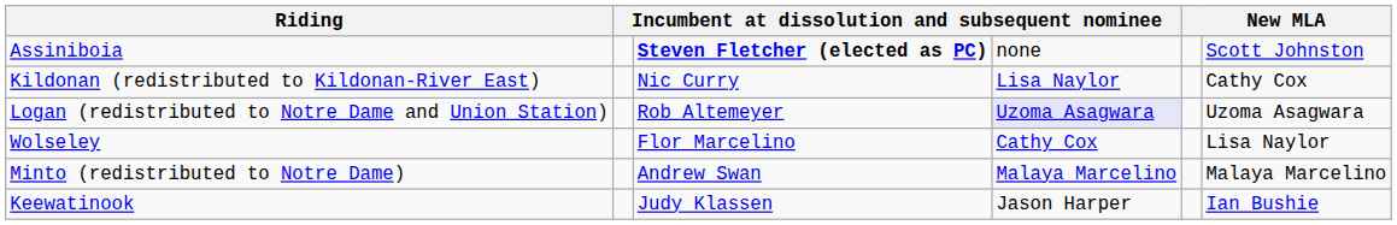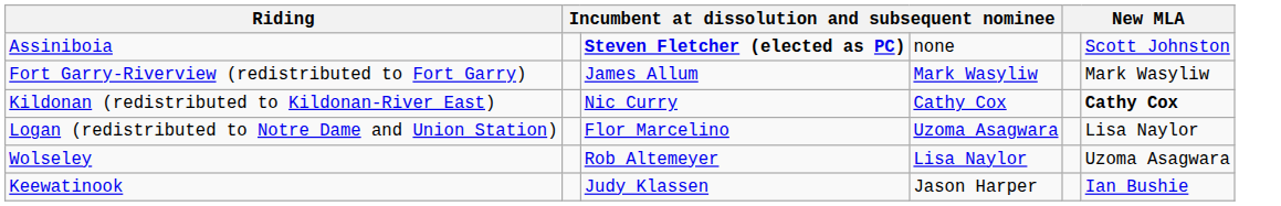+ row: Fort Garry-Riverview (redistributed to Fort Garry) | James Allum | Mark Wasyliw | Mark Wasyliw
Kildonan (redistributed to Kildonan-River East) | column 4: Lisa Naylor -> Cathy Cox
Kildonan (redistributed to Kildonan-River East) | column 6: normal -> bold
Logan (redistributed to Notre Dame and Union Station) | column 3: Rob Altemeyer -> Flor Marcelino
Logan (redistributed to Notre Dame and Union Station) | column 4: lavender background -> no background
Logan (redistributed to Notre Dame and Union Station) | column 6: Uzoma Asagwara -> Lisa Naylor
Wolseley | column 3: Flor Marcelino -> Rob Altemeyer
Wolseley | column 4: Cathy Cox -> Lisa Naylor
Wolseley | column 6: Lisa Naylor -> Uzoma Asagwara
- row: Minto (redistributed to Notre Dame) | Andrew Swan | Malaya Marcelino | Malaya Marcelino
